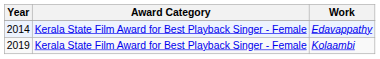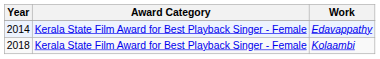Kolaambi | Year: 2019 -> 2018
